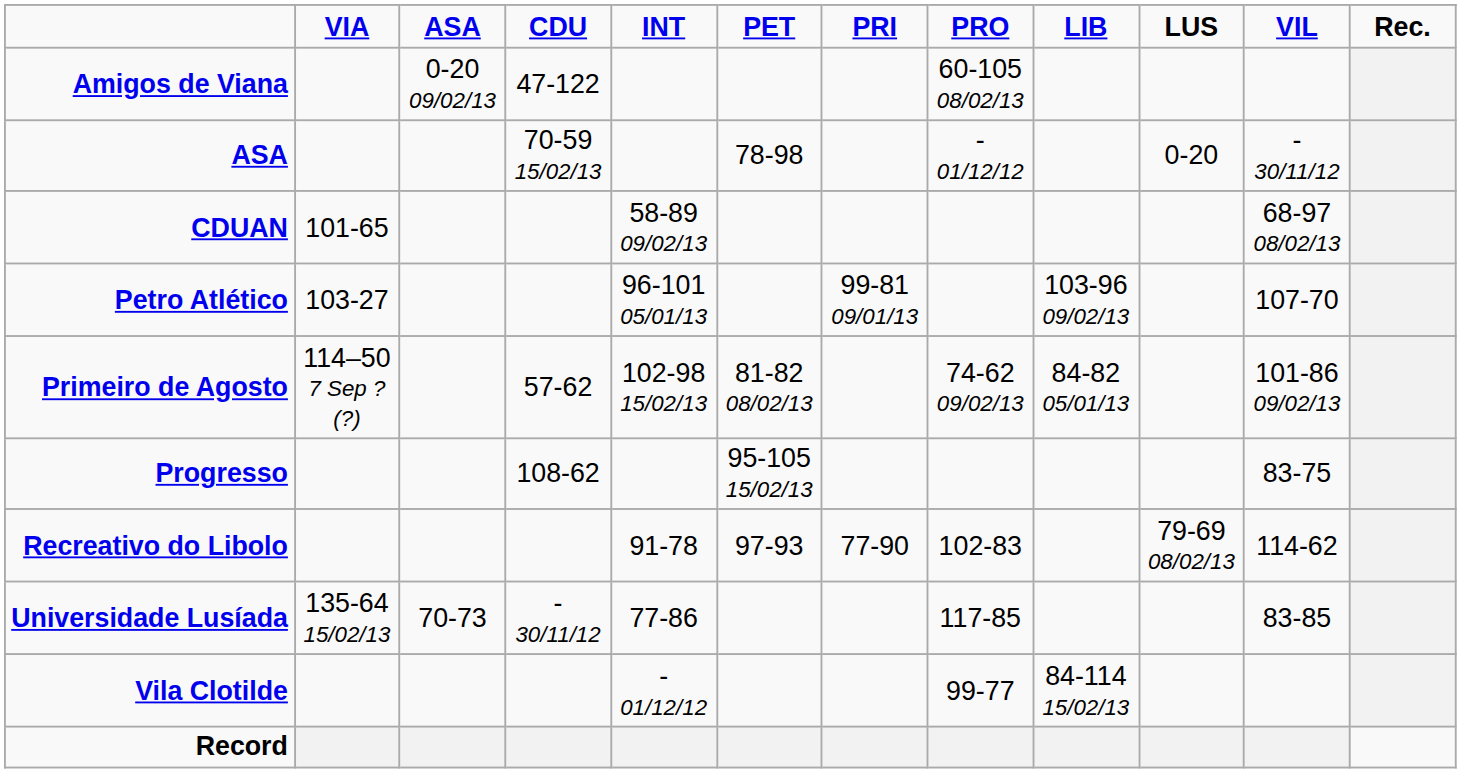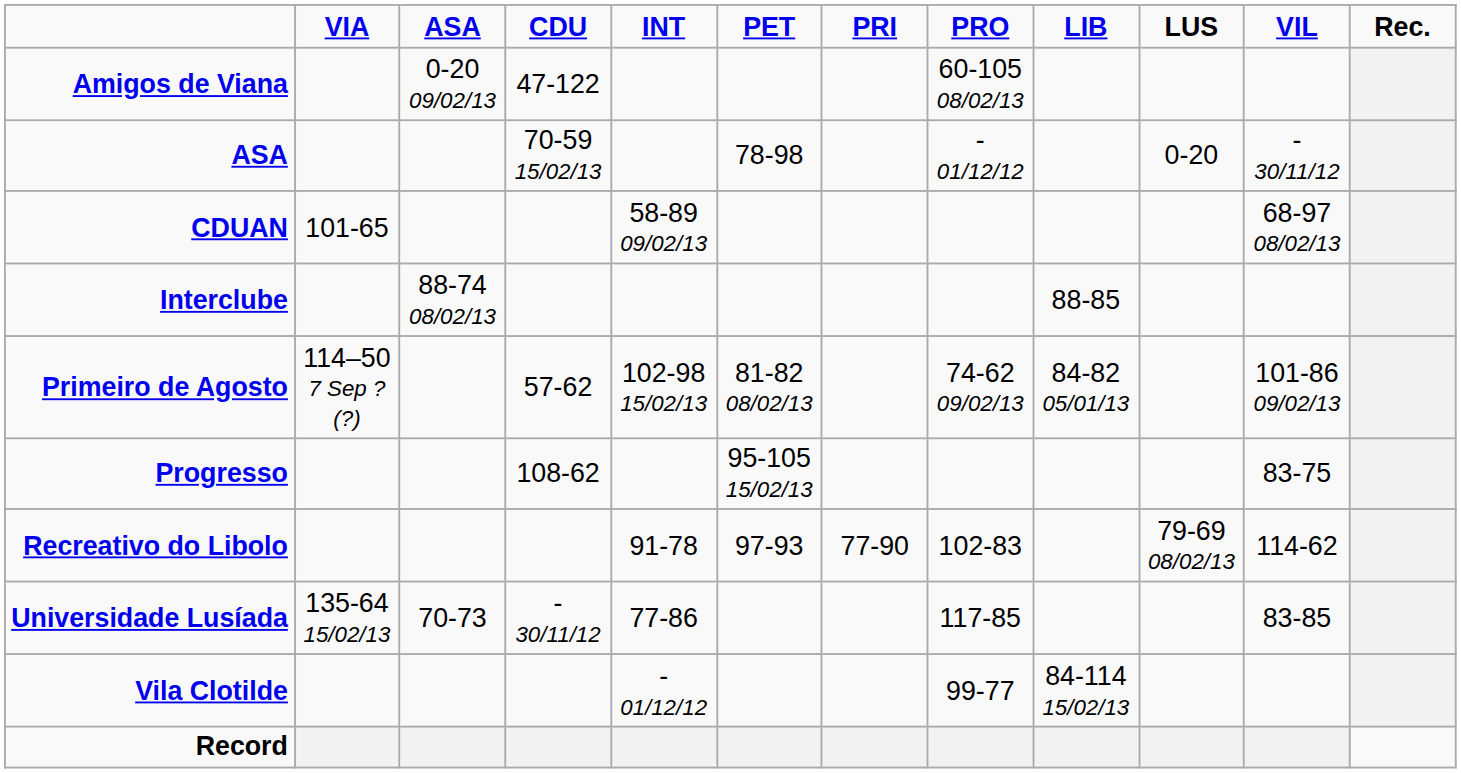+ row: Interclube | 88-74 08/02/13 | 88-85
- row: Petro Atlético | 103-27 | 96-101 05/01/13 | 99-81 09/01/13 | 103-96 09/02/13 | 107-70
